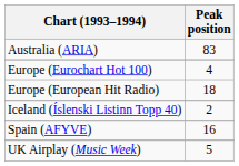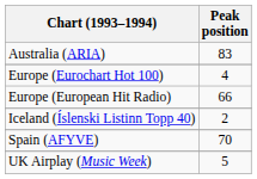Europe (European Hit Radio) | Peak position: 18 -> 66
Spain (AFYVE) | Peak position: 16 -> 70
